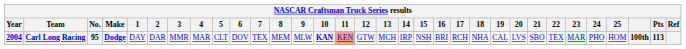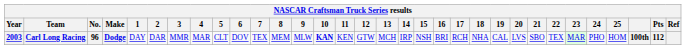Carl Long Racing | Year: 2004 -> 2003
Carl Long Racing | No.: 95 -> 96
Carl Long Racing | 11: lightsalmon background -> no background
Carl Long Racing | Pts: 113 -> 112
